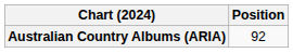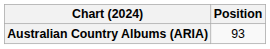Australian Country Albums (ARIA) | Position: 92 -> 93
